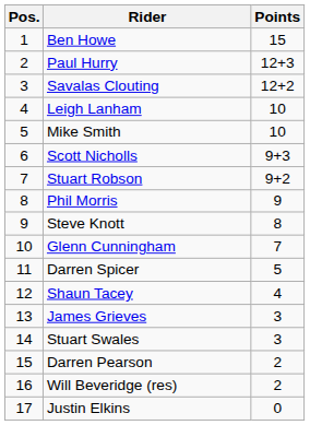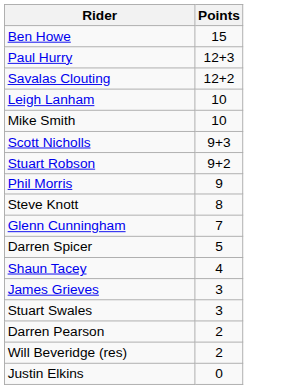- column: Pos. | 1 | 2 | 3 | 4 | 5 | 6 | 7 | 8 | 9 | 10 | 11 | 12 | 13 | 14 | 15 | 16 | 17
